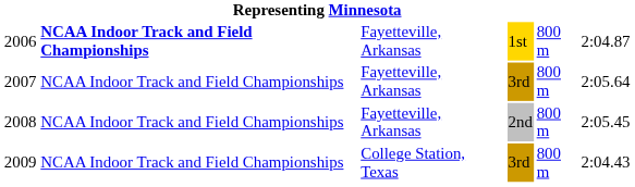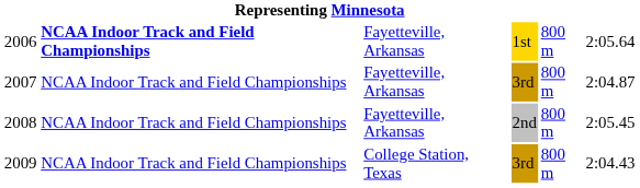2006 | column 6: 2:04.87 -> 2:05.64
2007 | column 6: 2:05.64 -> 2:04.87
